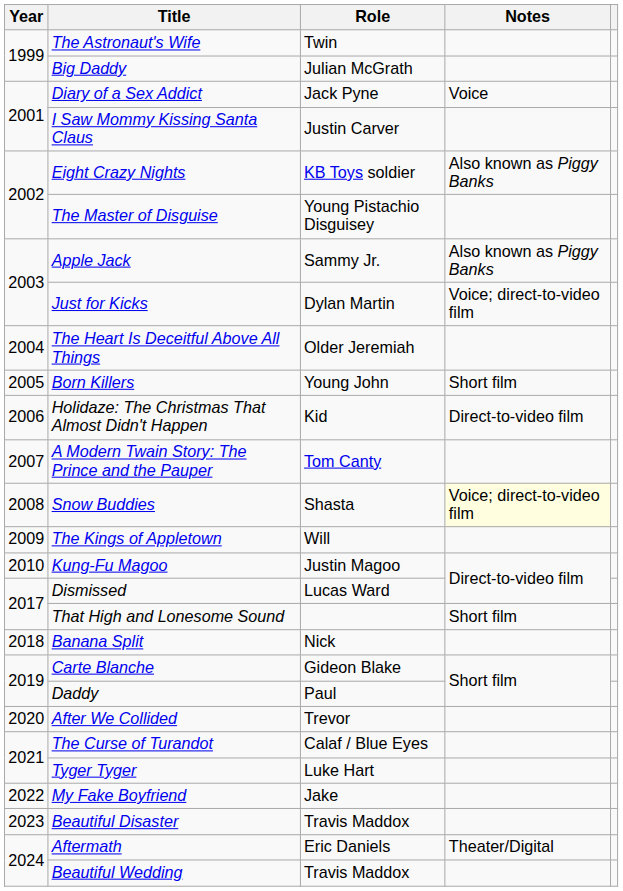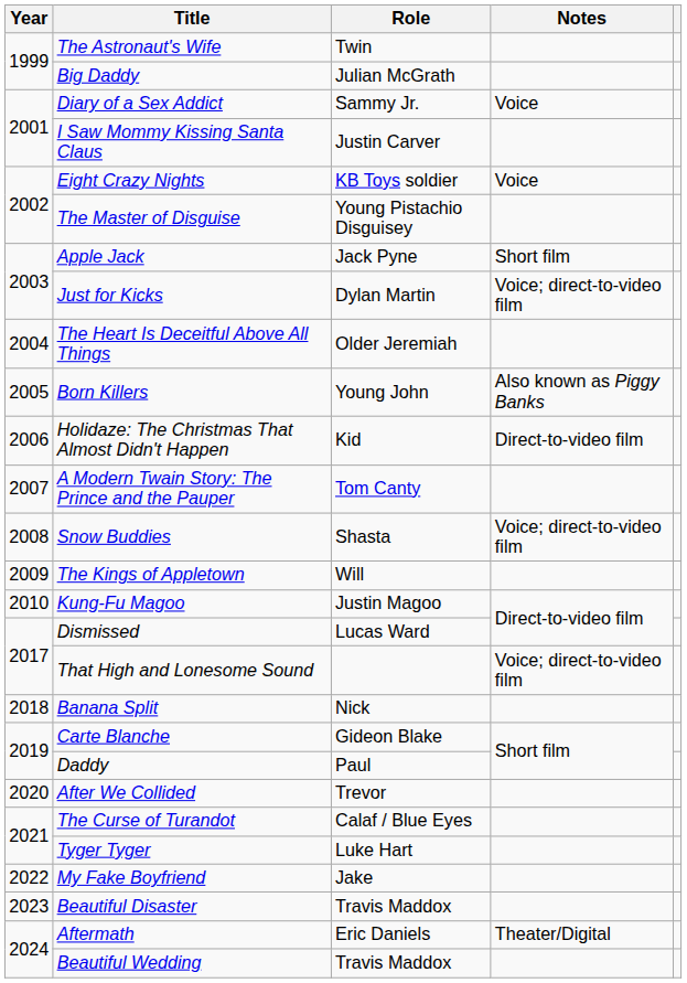Diary of a Sex Addict | Role: Jack Pyne -> Sammy Jr.
Eight Crazy Nights | Notes: Also known as Piggy Banks -> Voice
Apple Jack | Role: Sammy Jr. -> Jack Pyne
Apple Jack | Notes: Also known as Piggy Banks -> Short film
Born Killers | Notes: Short film -> Also known as Piggy Banks
Snow Buddies | Notes: lightyellow background -> no background
That High and Lonesome Sound | Notes: Short film -> Voice; direct-to-video film
